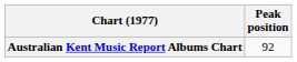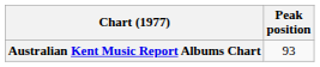Australian Kent Music Report Albums Chart | Peak position: 92 -> 93
